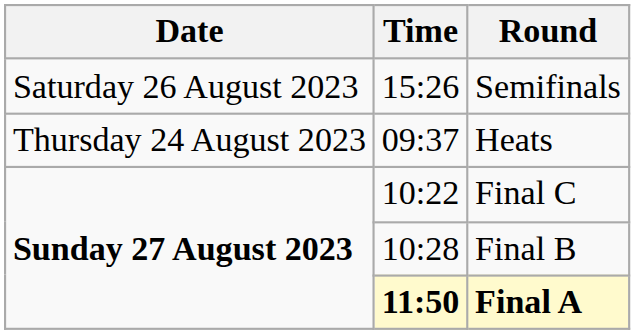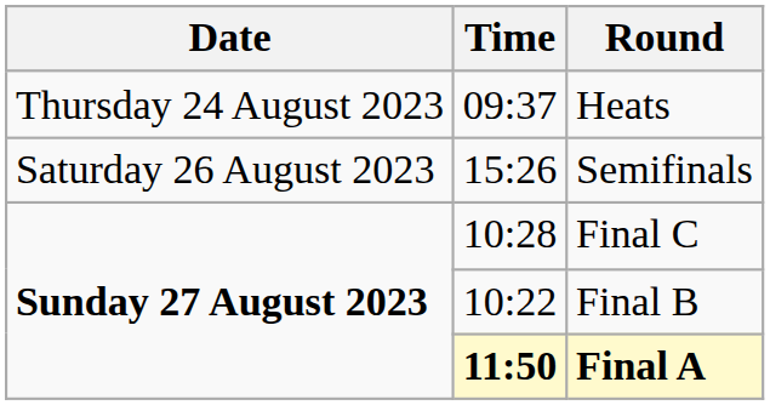rows swapped: Heats <-> Semifinals
Final C | Time: 10:22 -> 10:28
Final B | Time: 10:28 -> 10:22
